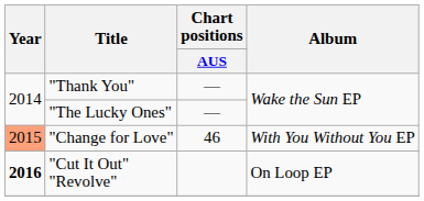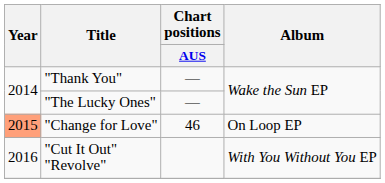"Change for Love" | Album: With You Without You EP -> On Loop EP
"Cut It Out" "Revolve" | Year: bold -> normal
"Cut It Out" "Revolve" | Album: On Loop EP -> With You Without You EP
